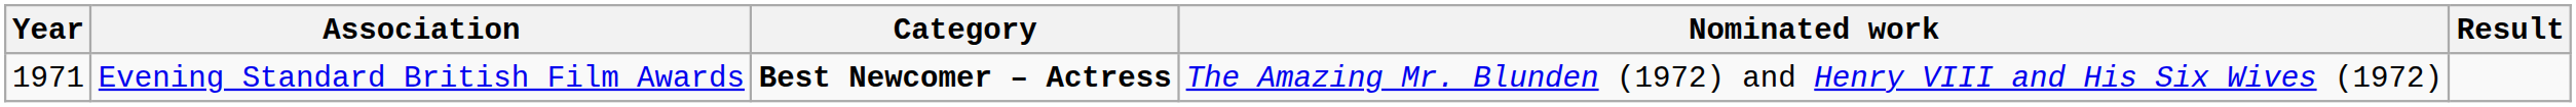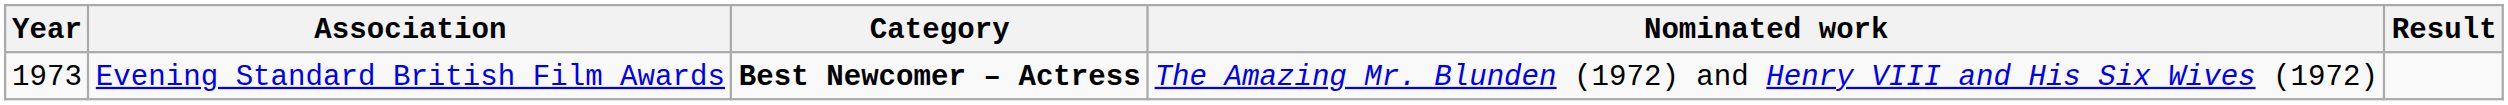Evening Standard British Film Awards | Year: 1971 -> 1973
